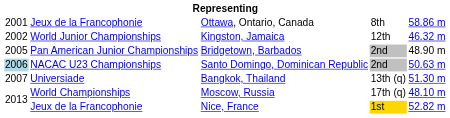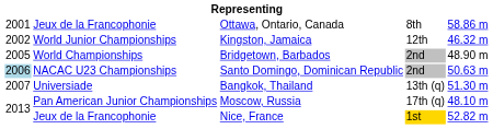Bridgetown, Barbados | column 2: Pan American Junior Championships -> World Championships
Moscow, Russia | column 2: World Championships -> Pan American Junior Championships
